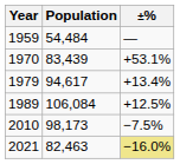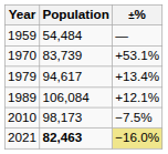1970 | Population: 83,439 -> 83,739
1989 | ±%: +12.5% -> +12.1%
2021 | Population: normal -> bold
